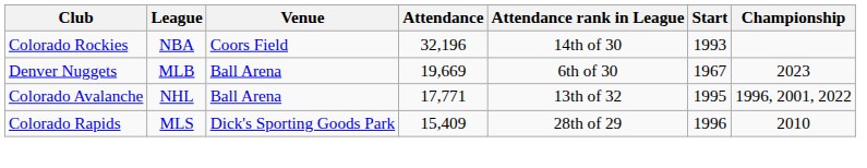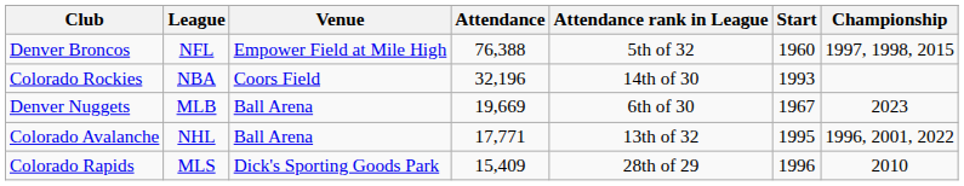+ row: Denver Broncos | NFL | Empower Field at Mile High | 76,388 | 5th of 32 | 1960 | 1997, 1998, 2015
